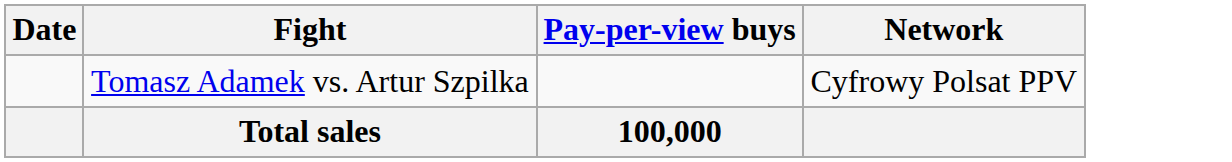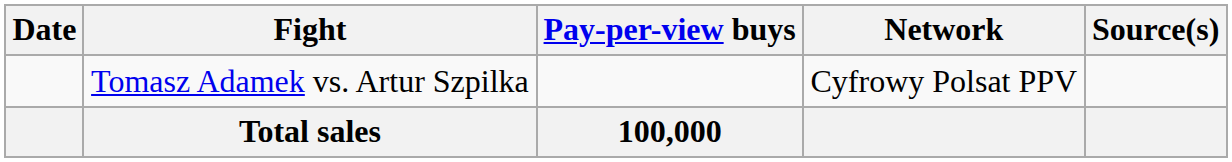+ column: Source(s)
